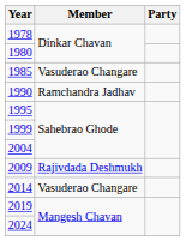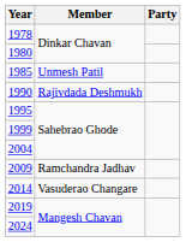1985 | Member: Vasuderao Changare -> Unmesh Patil
1990 | Member: Ramchandra Jadhav -> Rajivdada Deshmukh
2009 | Member: Rajivdada Deshmukh -> Ramchandra Jadhav
